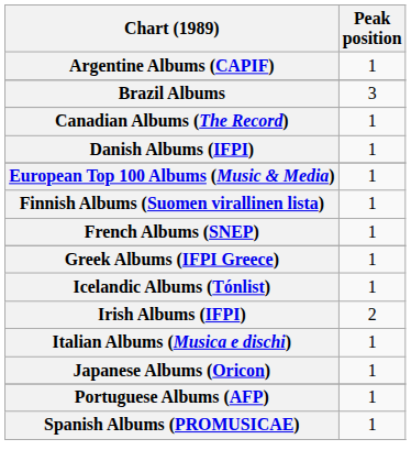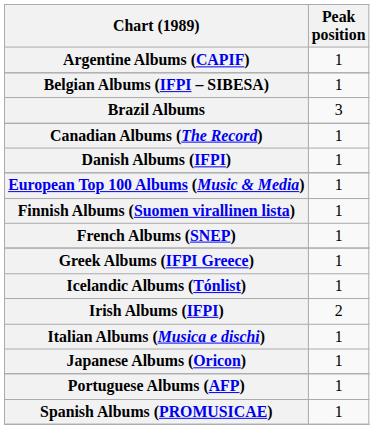+ row: Belgian Albums (IFPI – SIBESA) | 1
